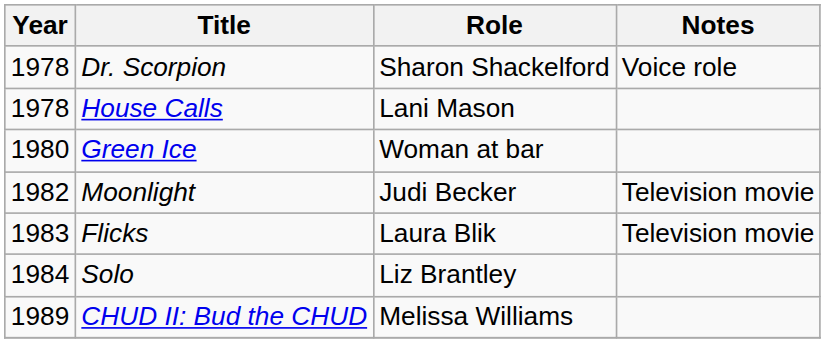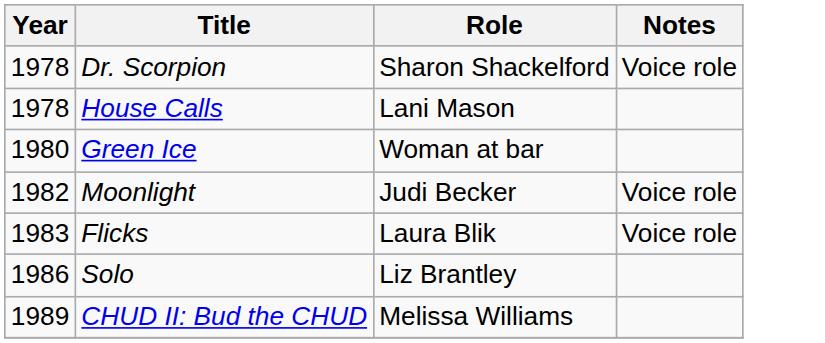Moonlight | Notes: Television movie -> Voice role
Flicks | Notes: Television movie -> Voice role
Solo | Year: 1984 -> 1986
